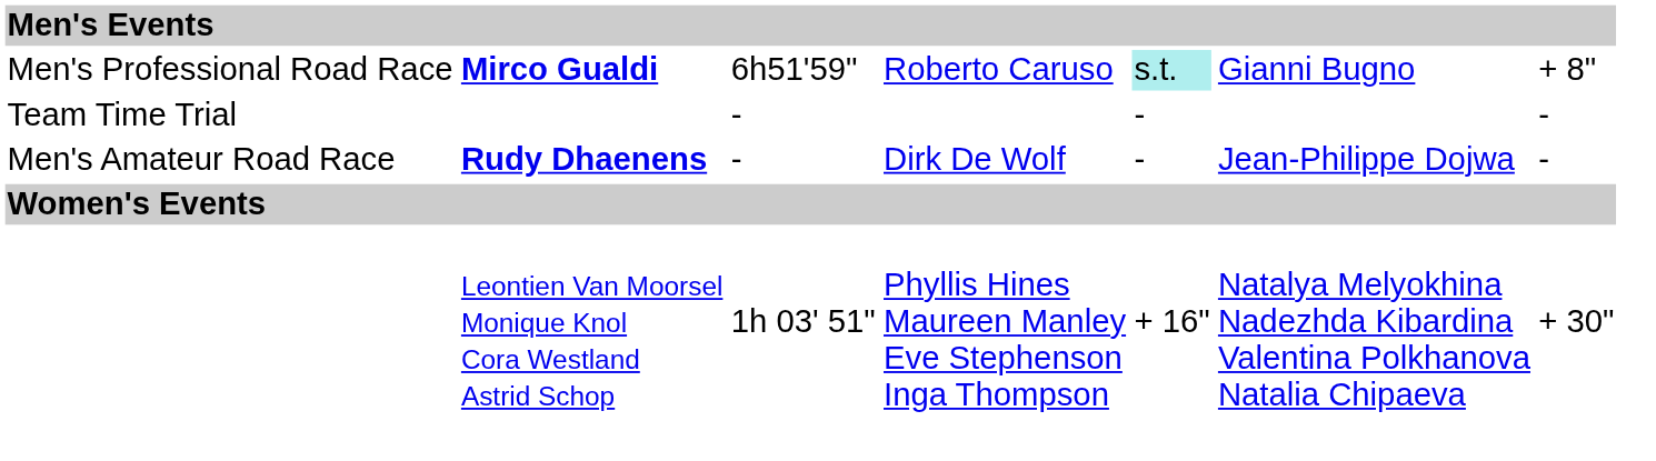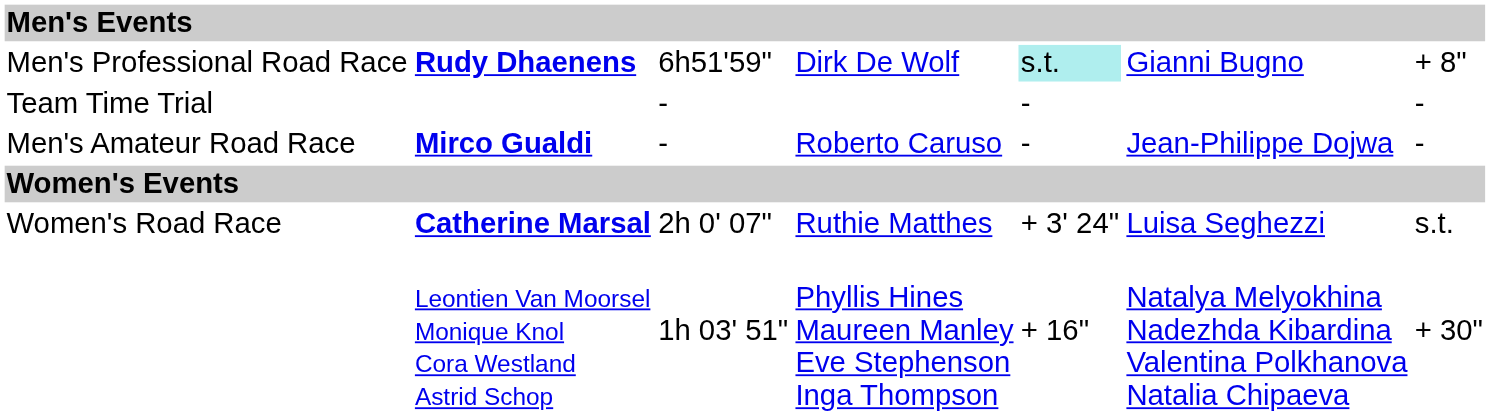Men's Professional Road Race | column 2: Mirco Gualdi -> Rudy Dhaenens
Men's Professional Road Race | column 4: Roberto Caruso -> Dirk De Wolf
Men's Amateur Road Race | column 2: Rudy Dhaenens -> Mirco Gualdi
Men's Amateur Road Race | column 4: Dirk De Wolf -> Roberto Caruso
+ row: Women's Road Race | Catherine Marsal | 2h 0' 07" | Ruthie Matthes | + 3' 24" | Luisa Seghezzi | s.t.
